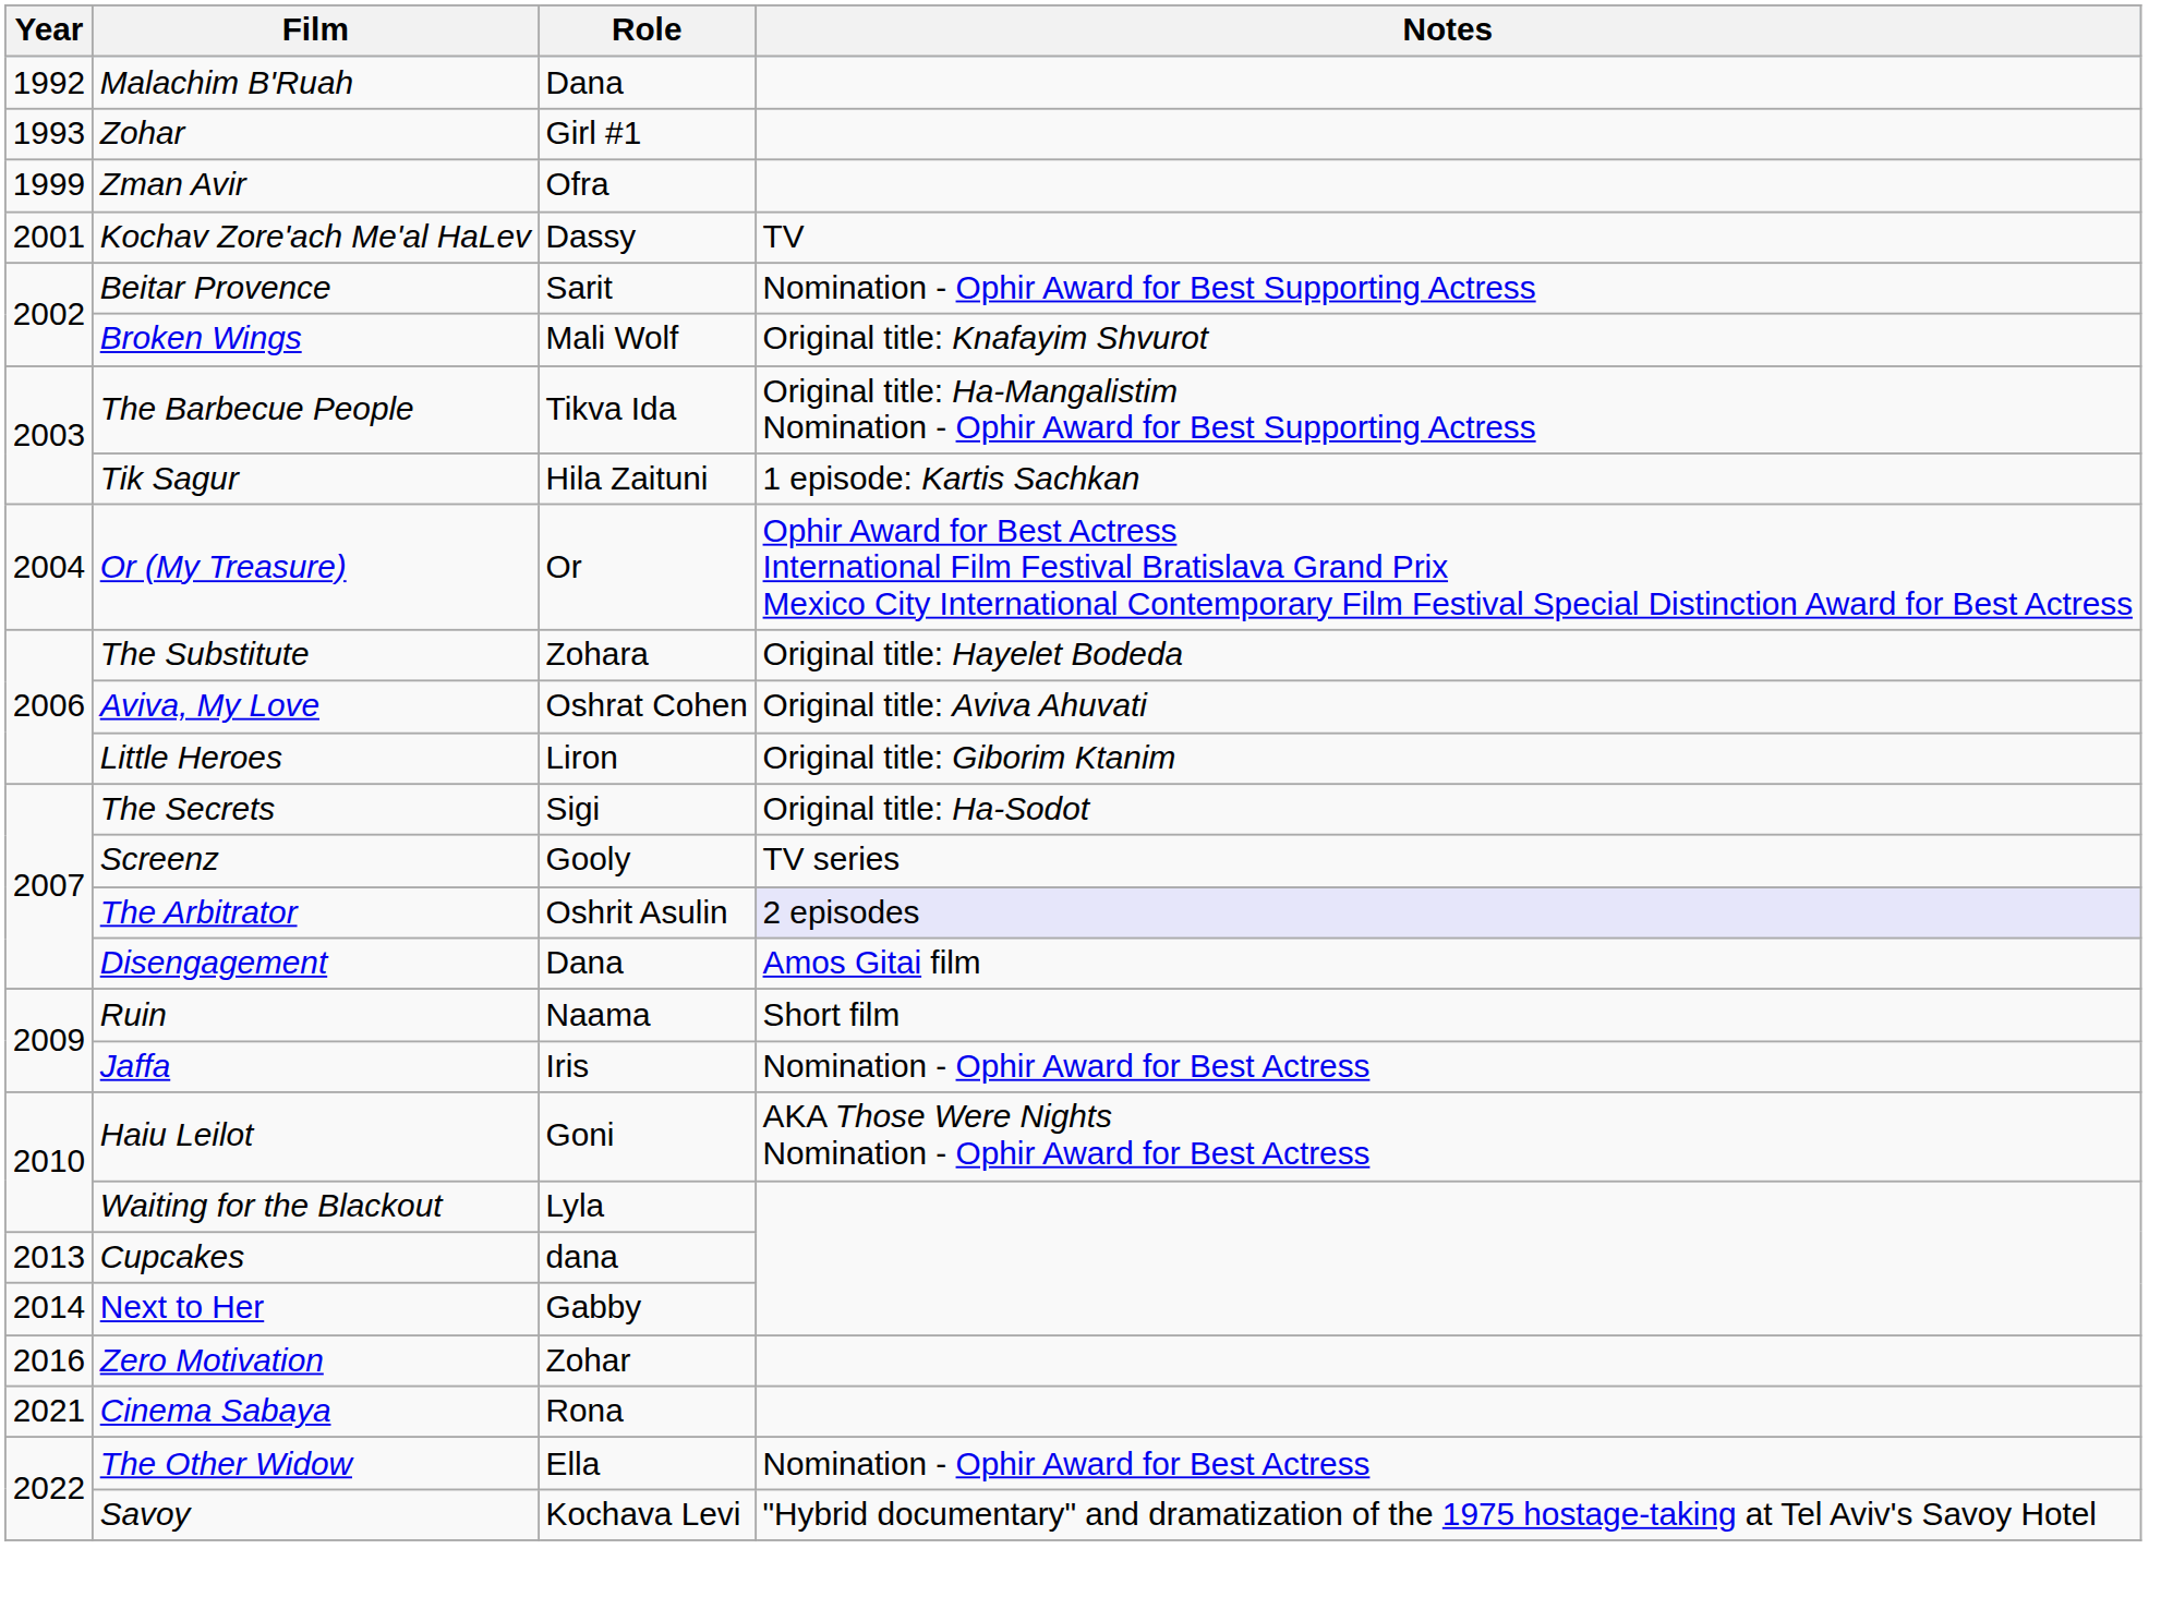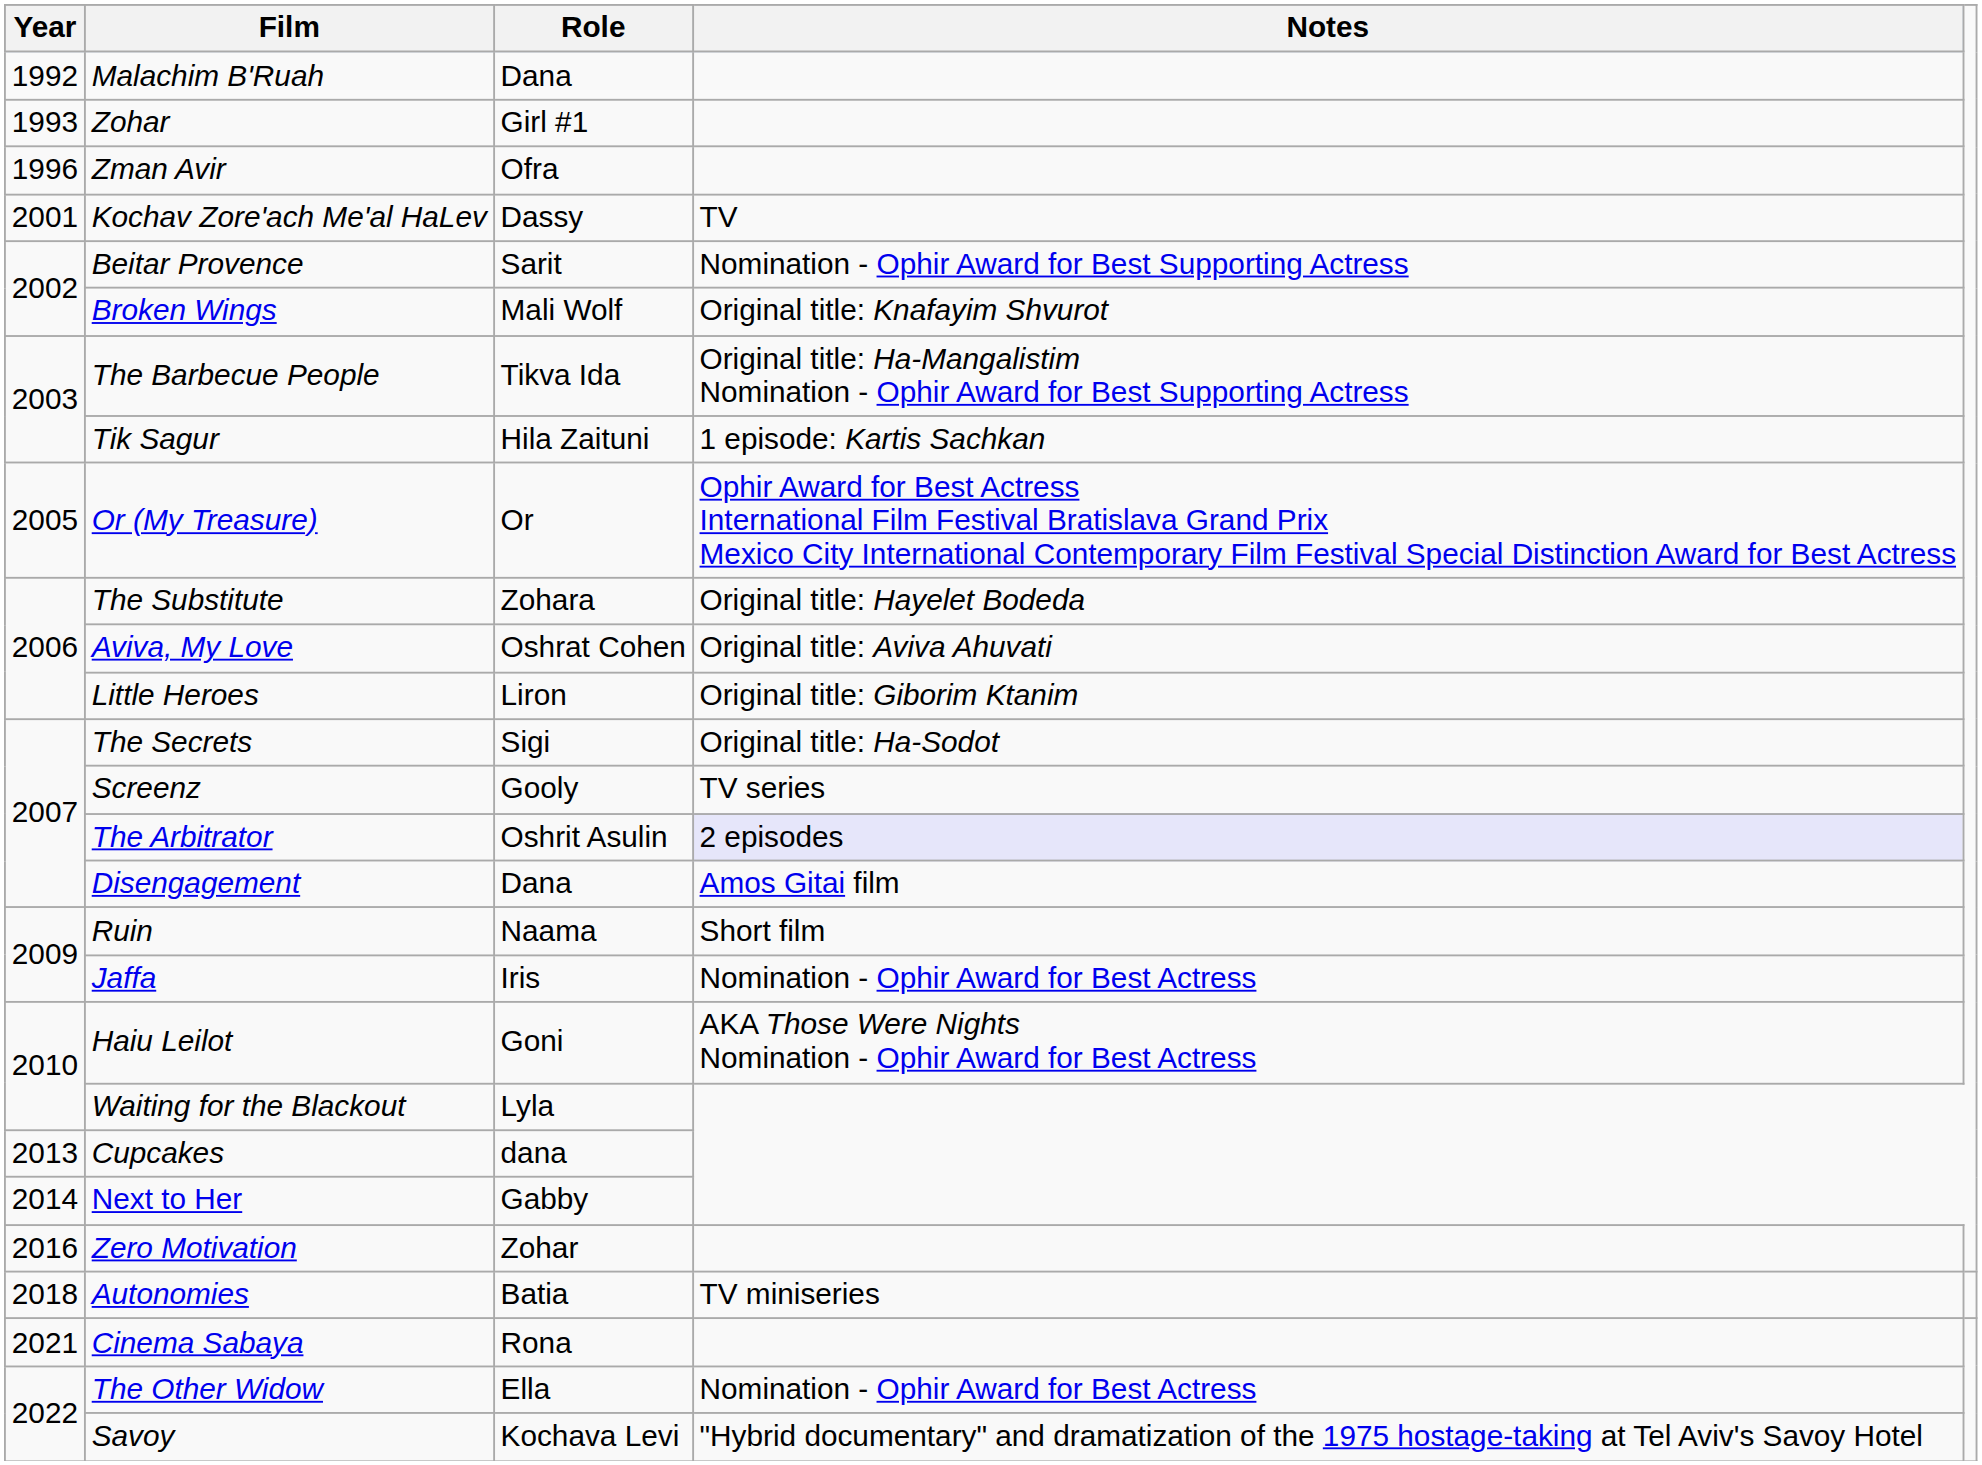Zman Avir | Year: 1999 -> 1996
Or (My Treasure) | Year: 2004 -> 2005
+ row: 2018 | Autonomies | Batia | TV miniseries
